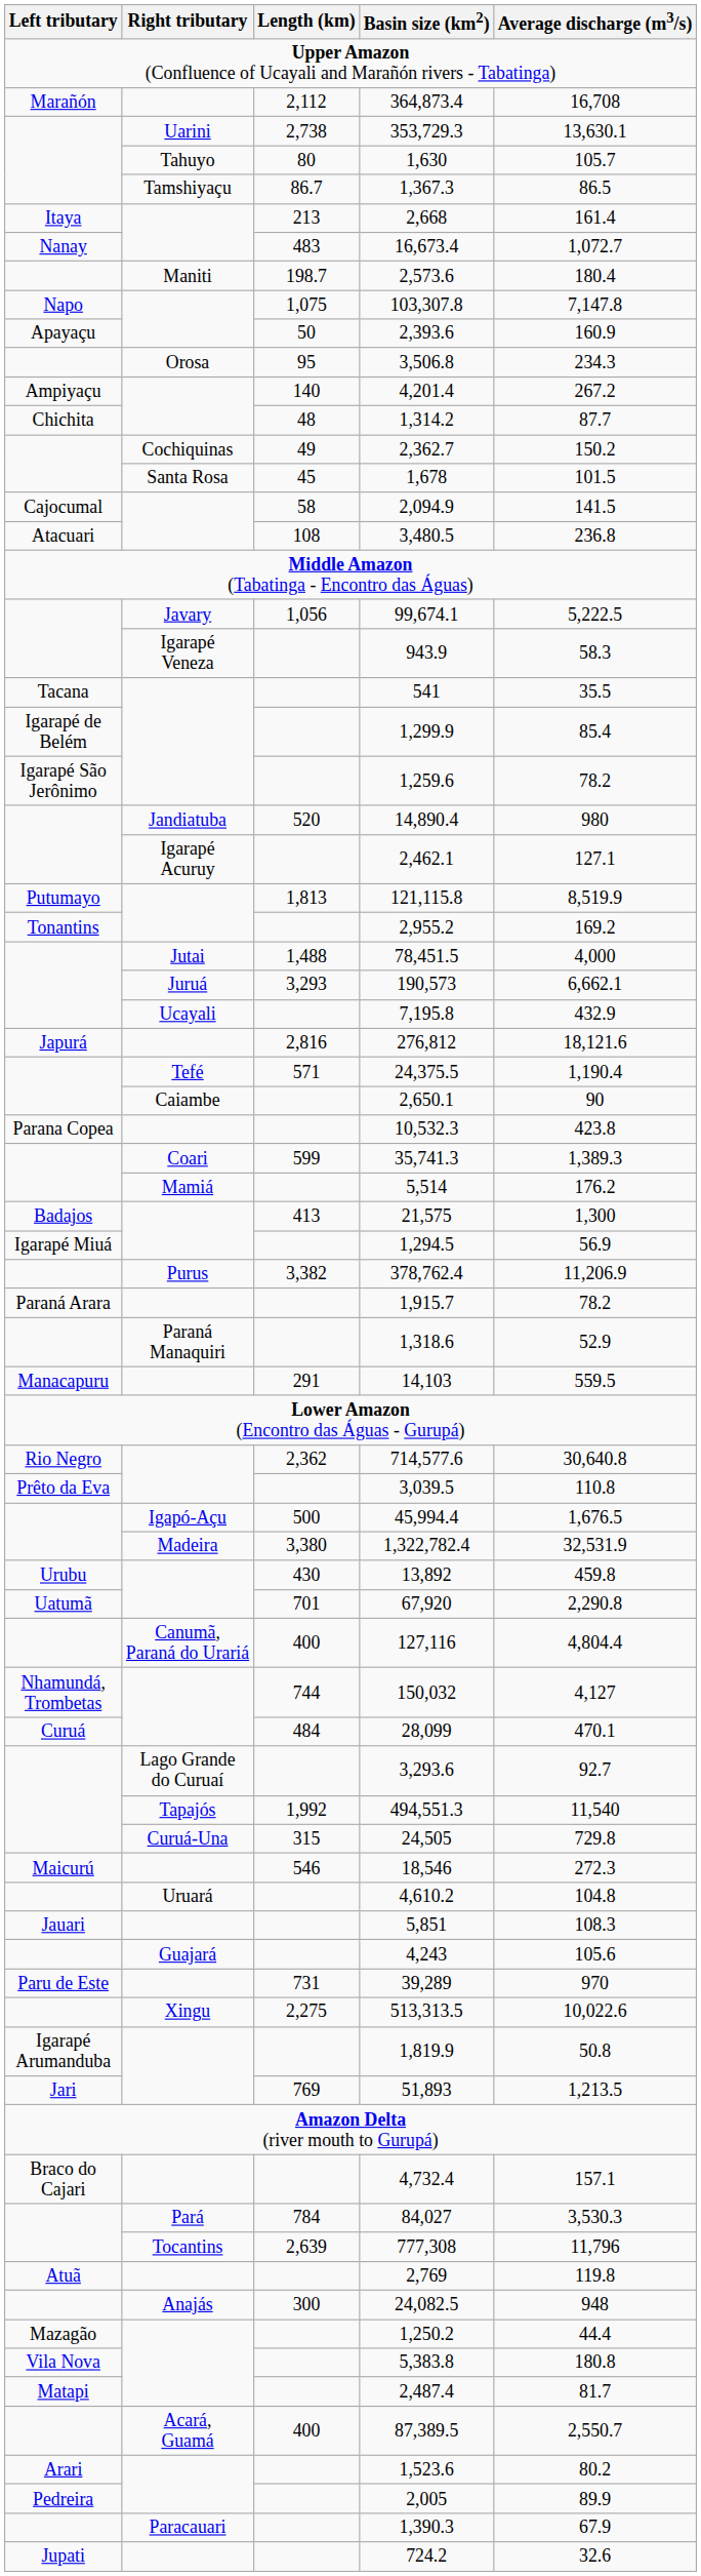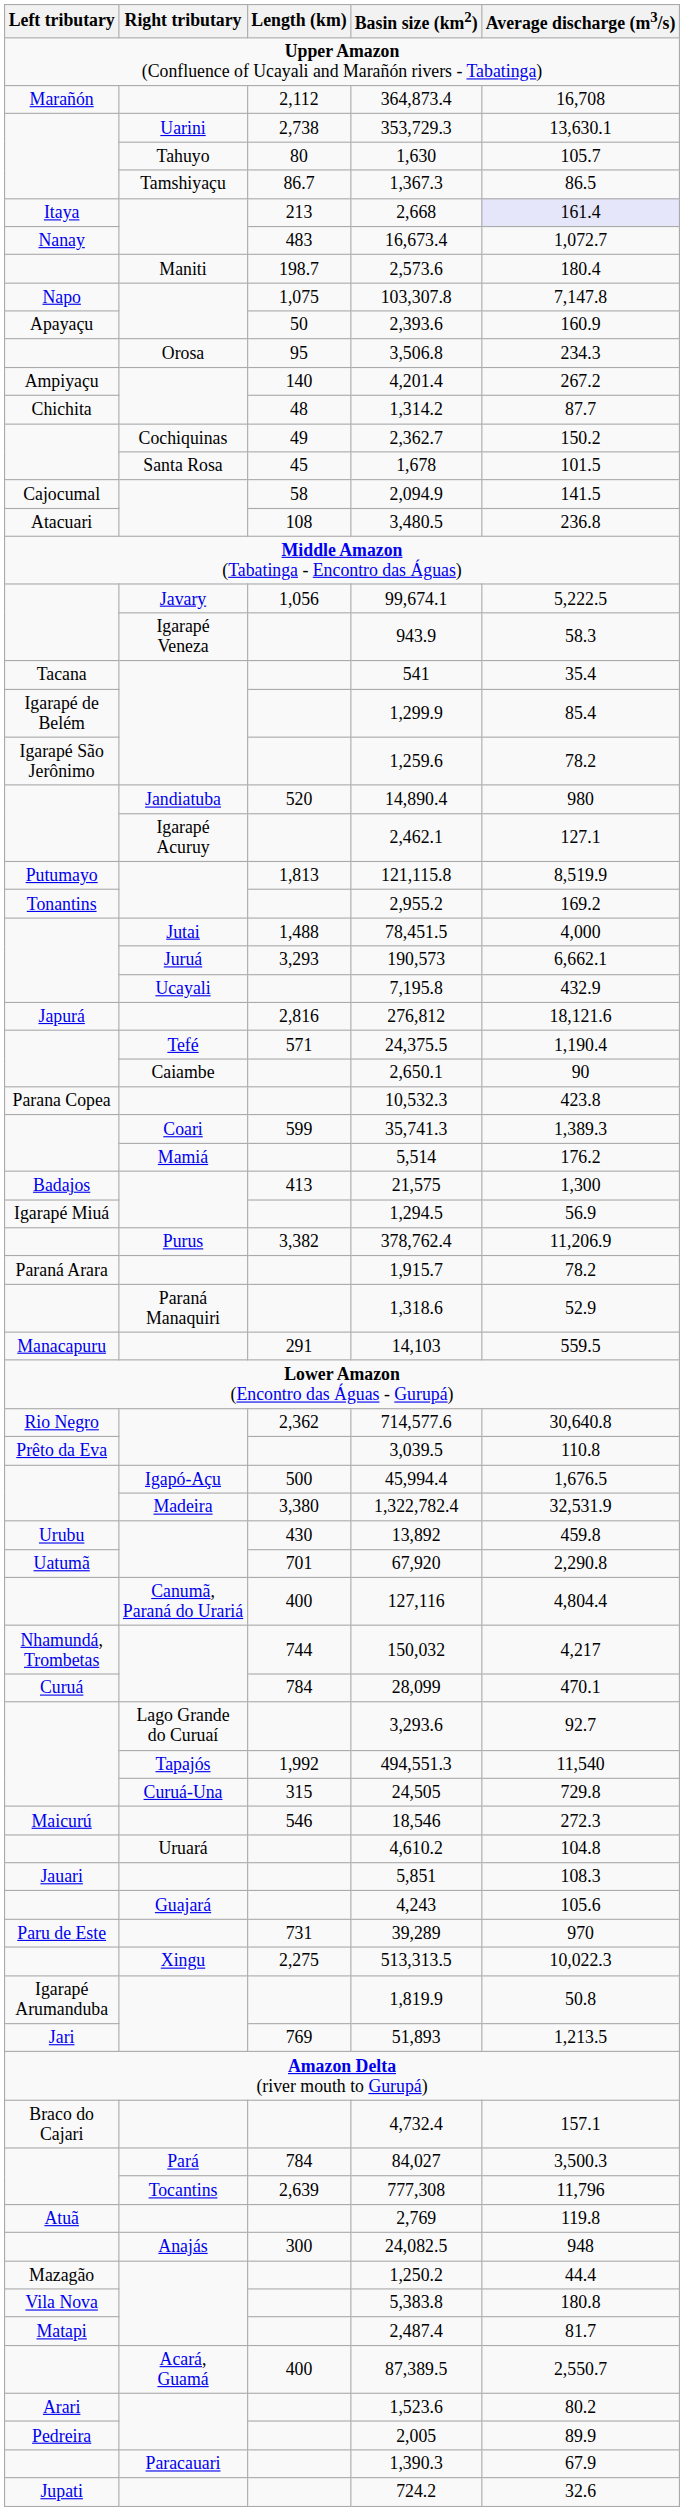2,668 | Average discharge (m3/s): no background -> lavender background
541 | Average discharge (m3/s): 35.5 -> 35.4
150,032 | Average discharge (m3/s): 4,127 -> 4,217
28,099 | Length (km): 484 -> 784
513,313.5 | Average discharge (m3/s): 10,022.6 -> 10,022.3
84,027 | Average discharge (m3/s): 3,530.3 -> 3,500.3
